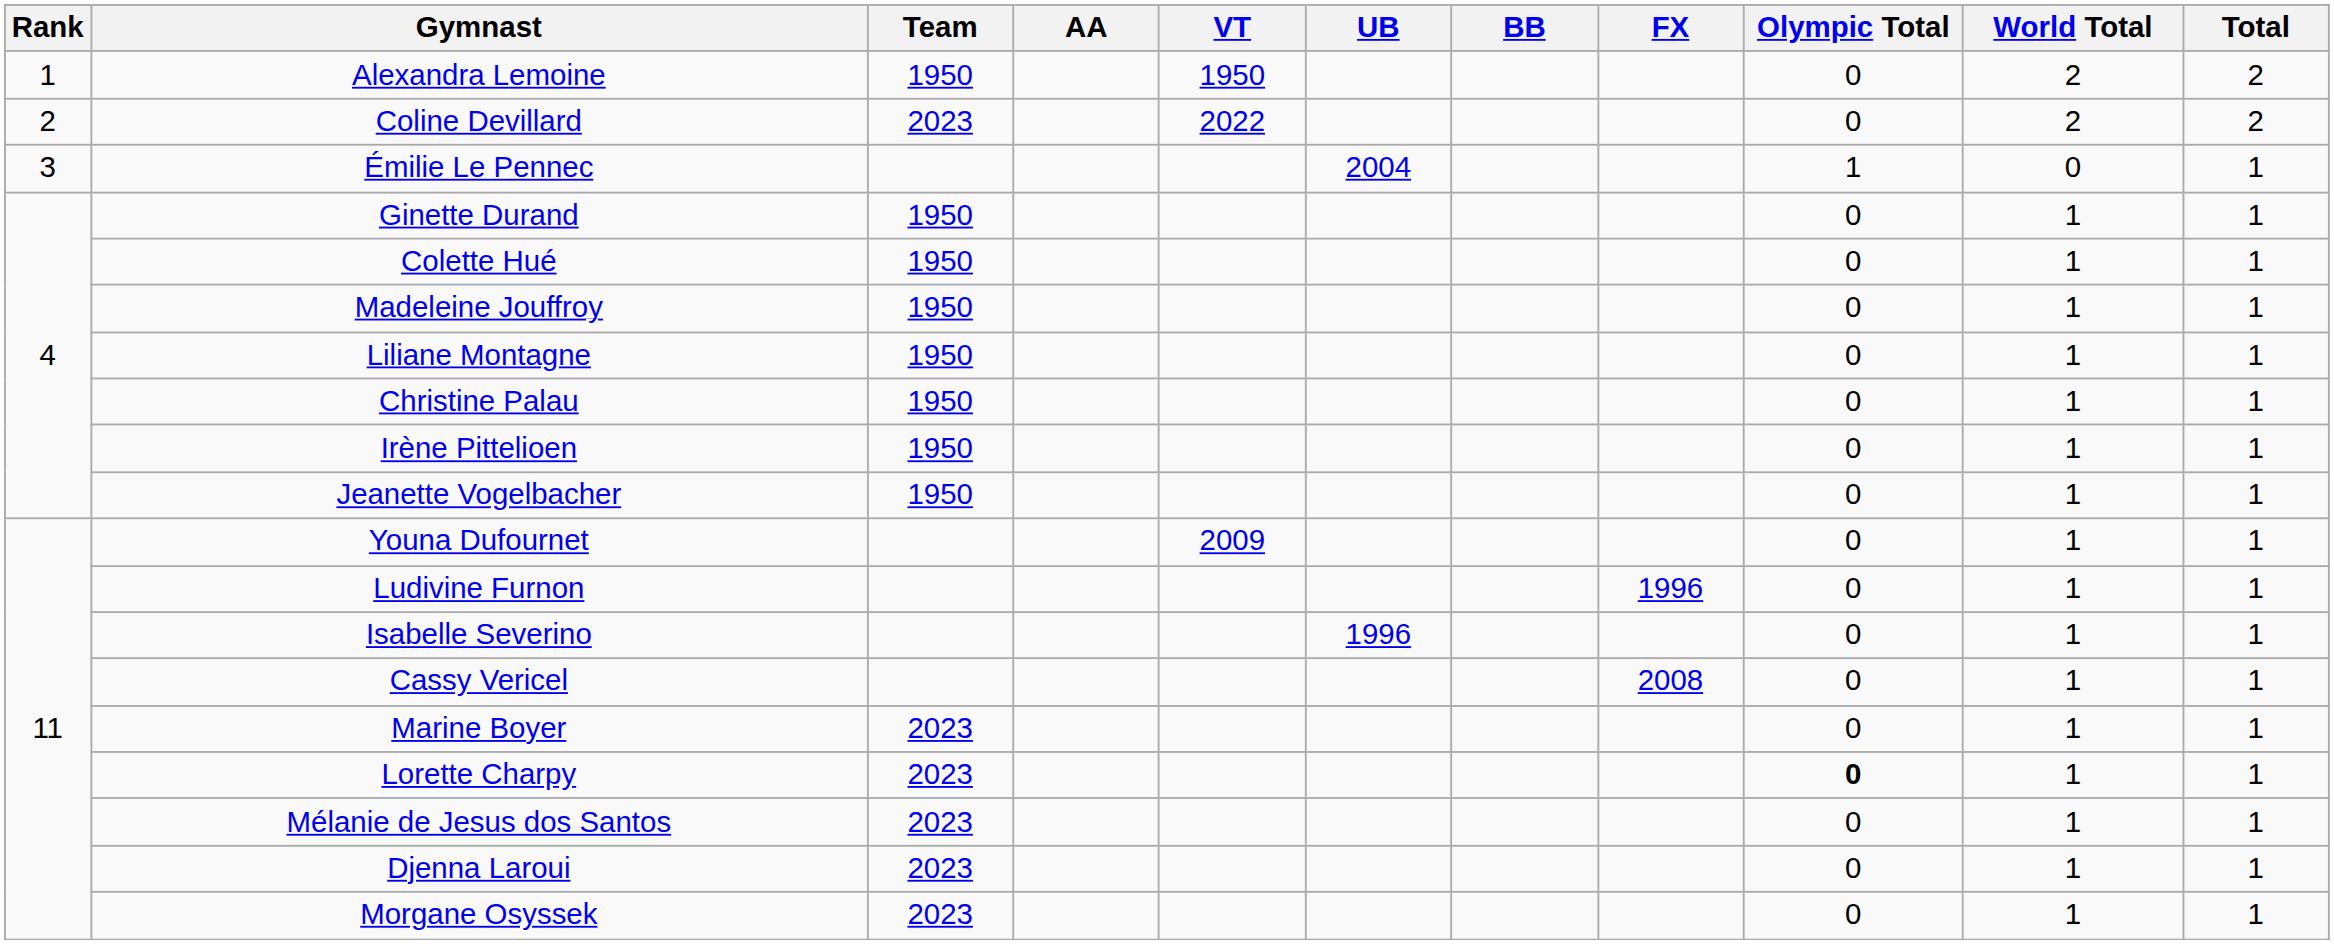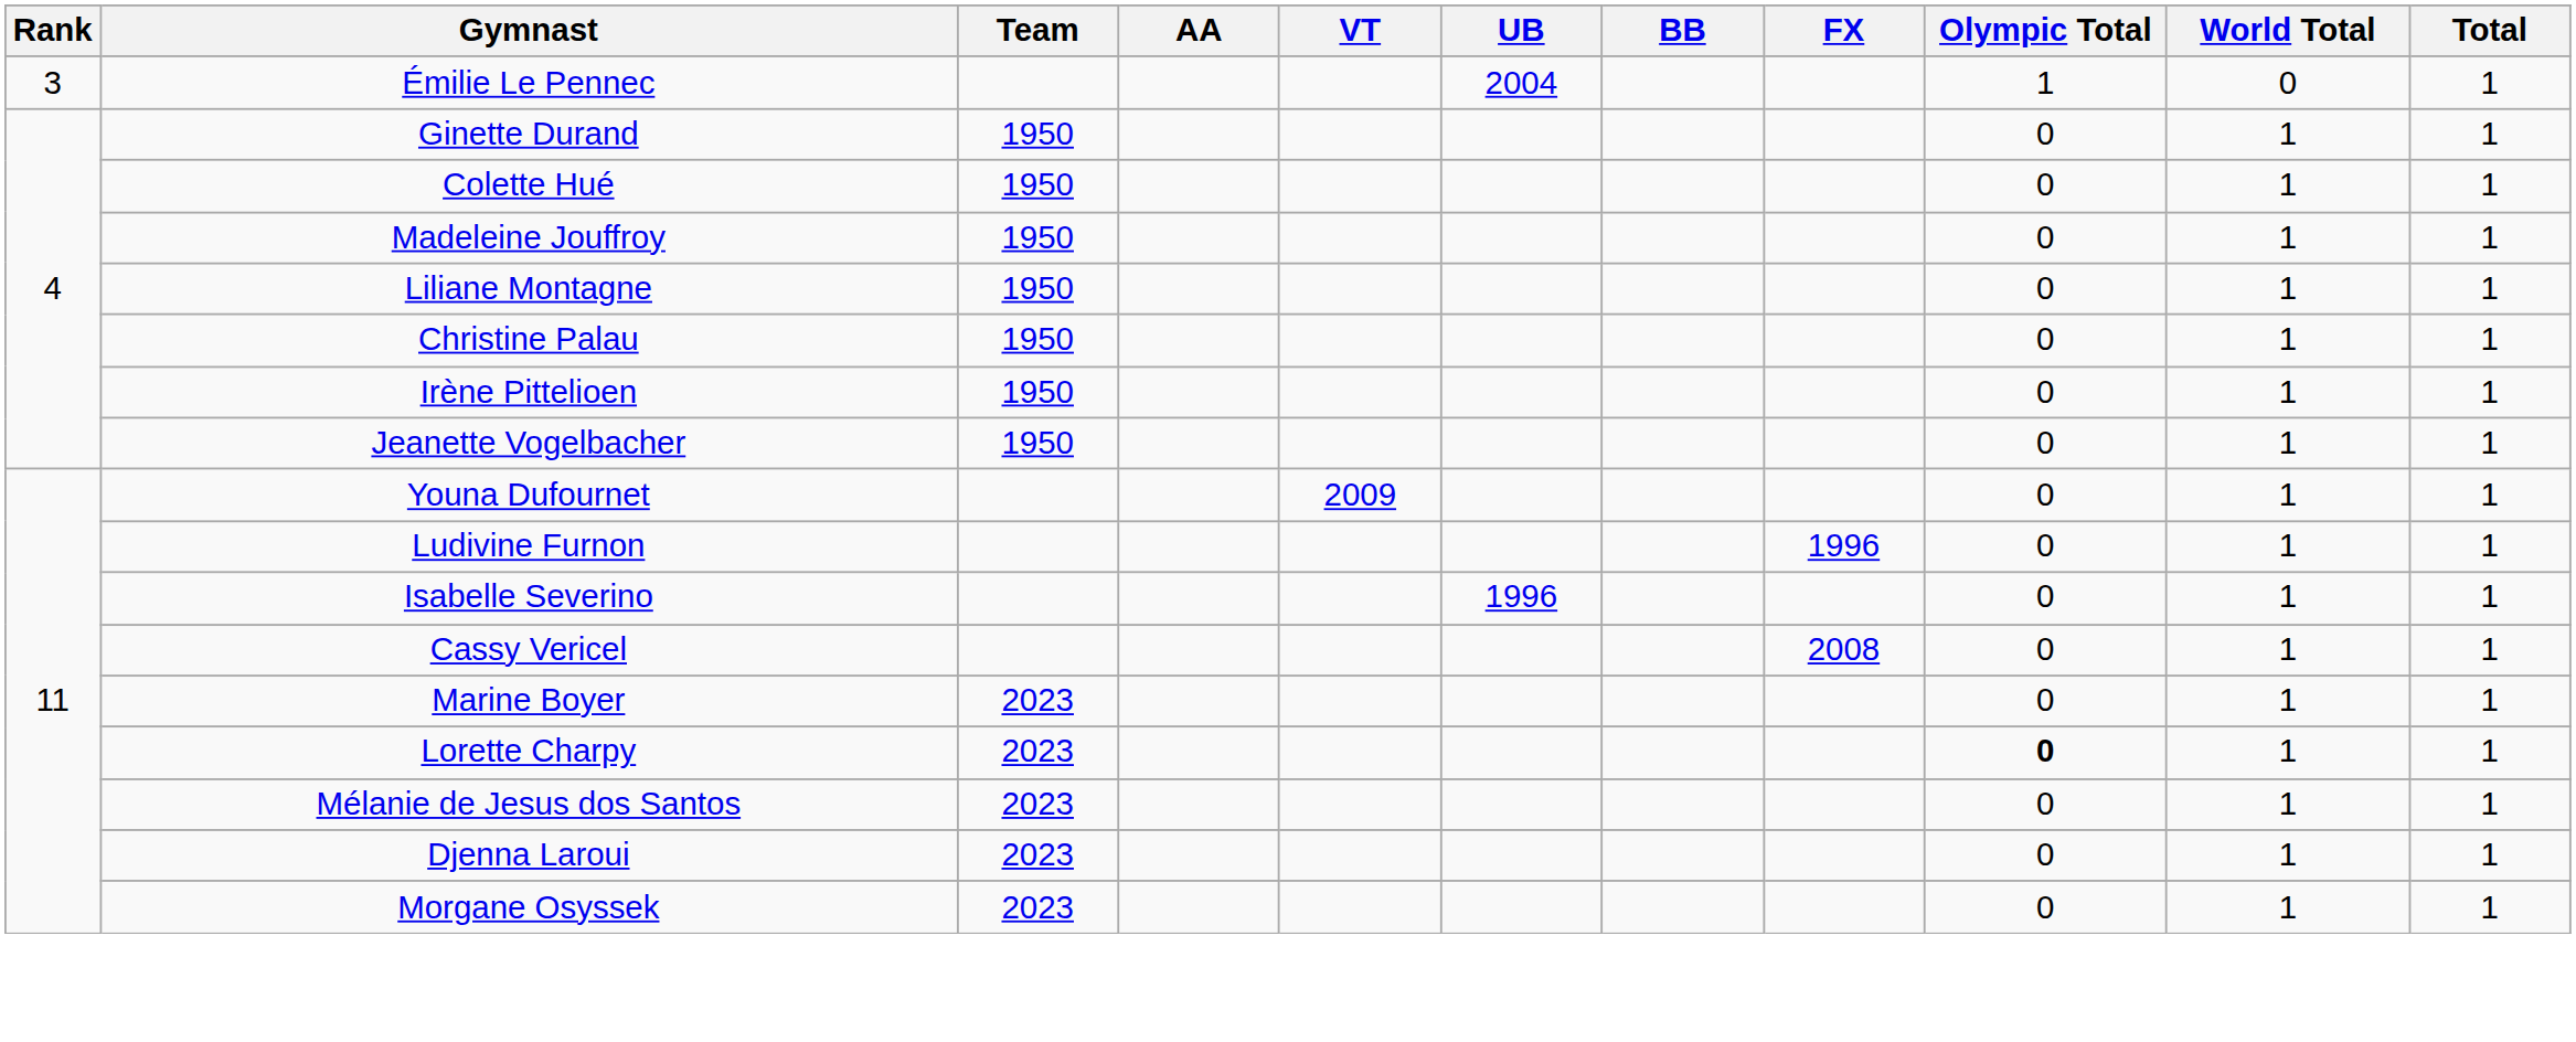- row: 1 | Alexandra Lemoine | 1950 | 1950 | 0 | 2 | 2
- row: 2 | Coline Devillard | 2023 | 2022 | 0 | 2 | 2
